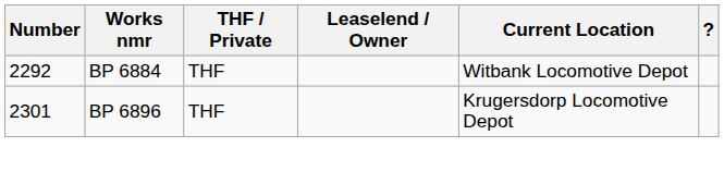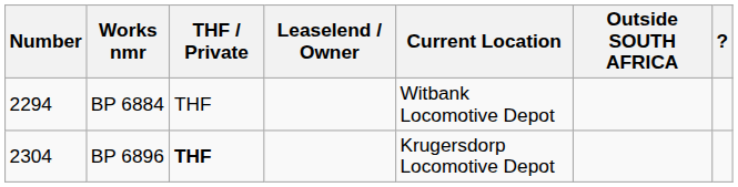+ column: Outside SOUTH AFRICA
BP 6884 | Number: 2292 -> 2294
BP 6896 | Number: 2301 -> 2304
BP 6896 | THF / Private: normal -> bold
